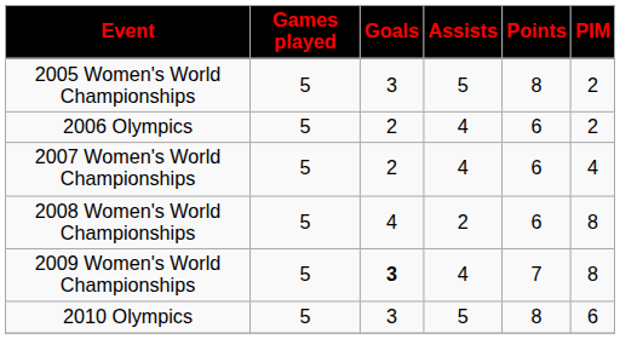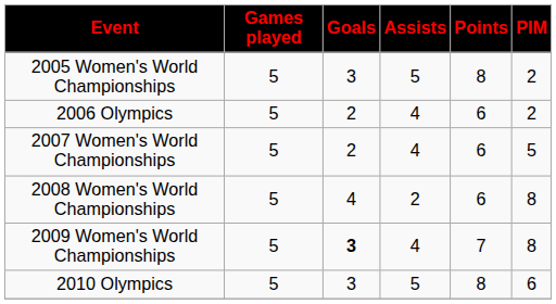2007 Women's World Championships | PIM: 4 -> 5
